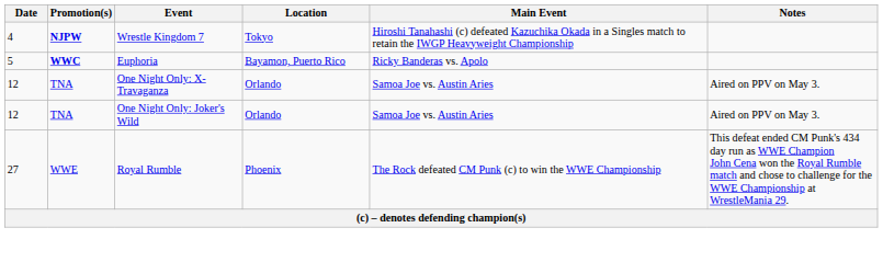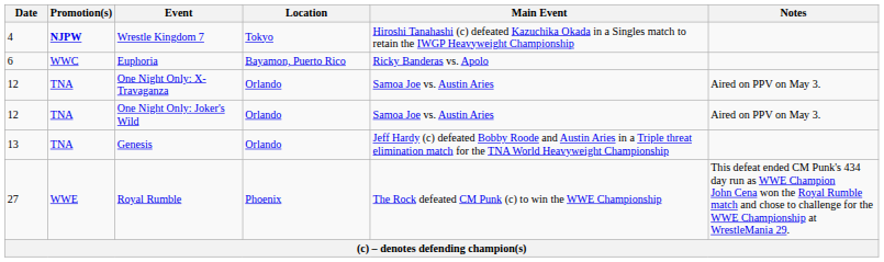Euphoria | Date: 5 -> 6
Euphoria | Promotion(s): bold -> normal
+ row: 13 | TNA | Genesis | Orlando | Jeff Hardy (c) defeated Bobby Roode and Austin Aries in a Triple threat elimination match for the TNA World Heavyweight Championship
